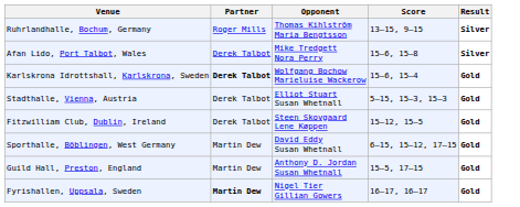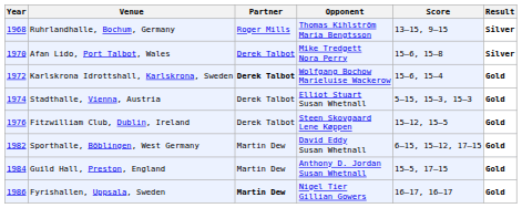+ column: Year | 1968 | 1970 | 1972 | 1974 | 1976 | 1982 | 1984 | 1986
